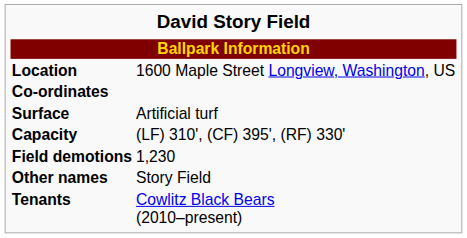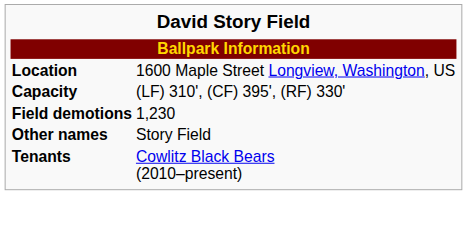- row: Co-ordinates
- row: Surface | Artificial turf
